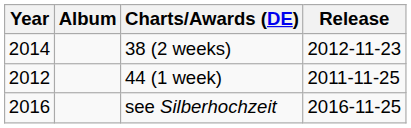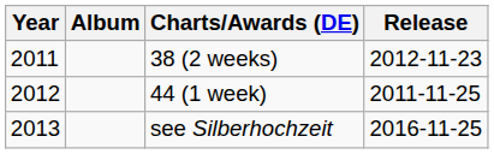38 (2 weeks) | Year: 2014 -> 2011
see Silberhochzeit | Year: 2016 -> 2013
